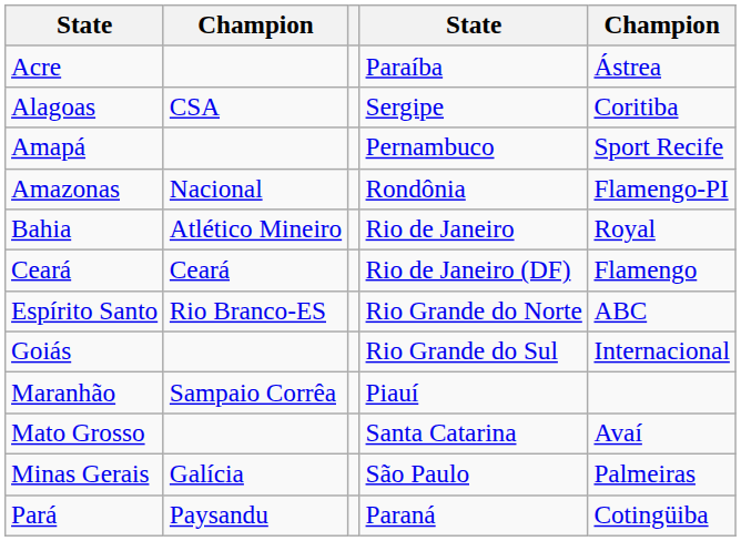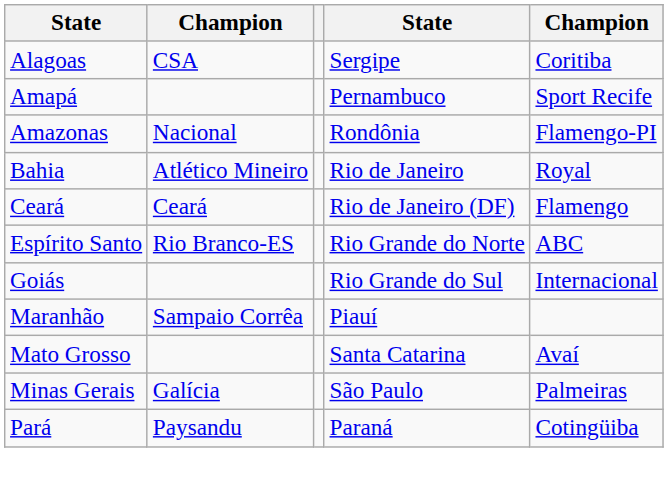- row: Acre | Paraíba | Ástrea
